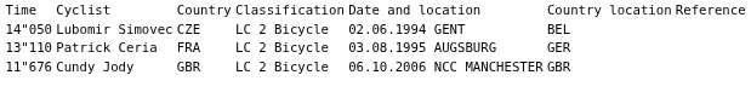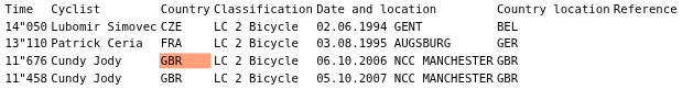11"676 | column 3: no background -> lightsalmon background
+ row: 11"458 | Cundy Jody | GBR | LC 2 Bicycle | 05.10.2007 NCC MANCHESTER | GBR
